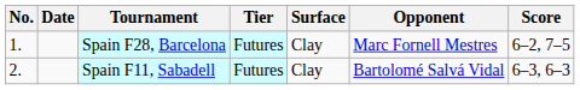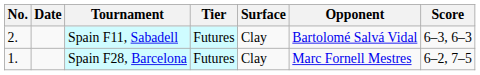rows swapped: Spain F28, Barcelona <-> Spain F11, Sabadell
